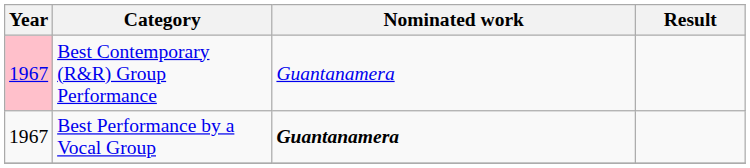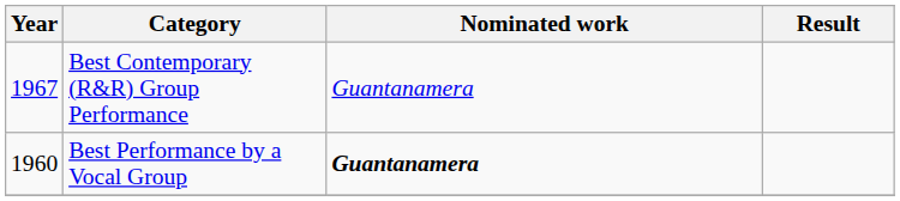Best Contemporary (R&R) Group Performance | Year: pink background -> no background
Best Performance by a Vocal Group | Year: 1967 -> 1960
